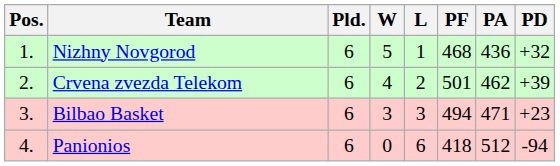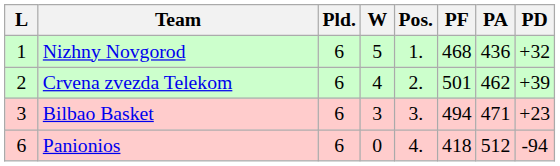columns swapped: Pos. <-> L
